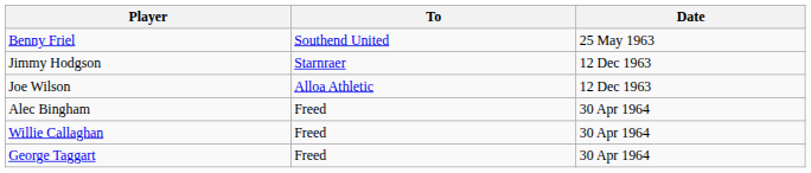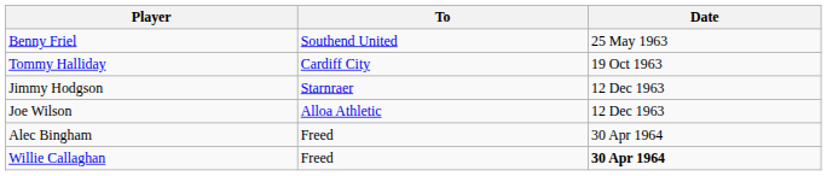+ row: Tommy Halliday | Cardiff City | 19 Oct 1963
Willie Callaghan | Date: normal -> bold
- row: George Taggart | Freed | 30 Apr 1964
